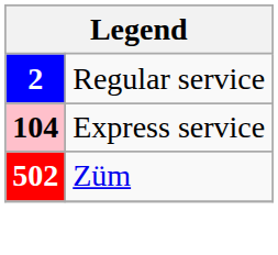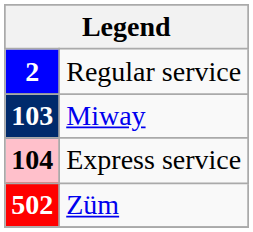+ row: 103 | Miway
